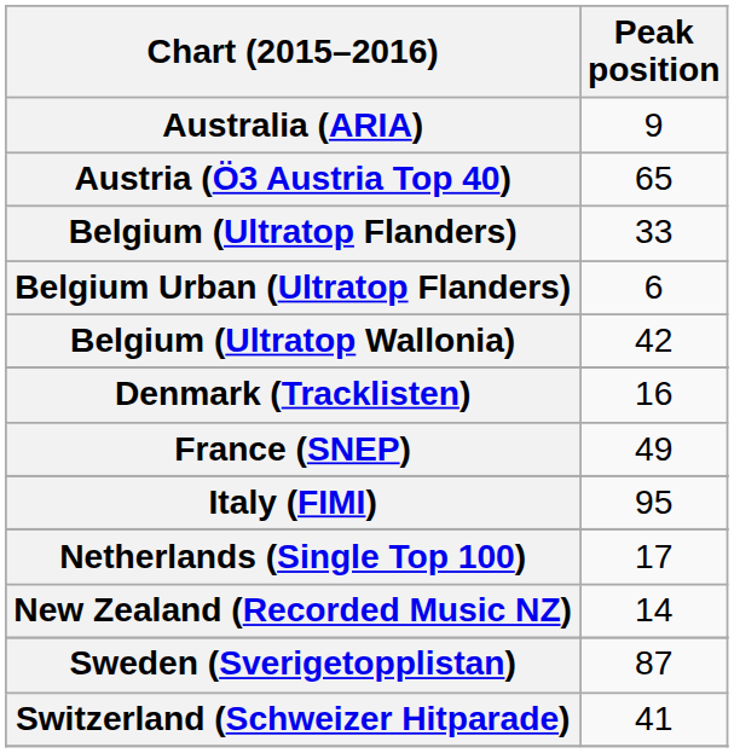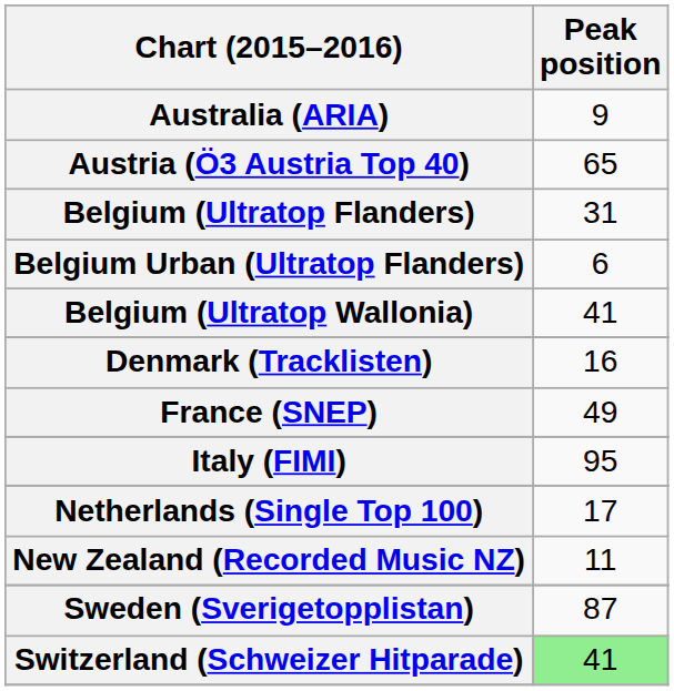Belgium (Ultratop Flanders) | Peak position: 33 -> 31
Belgium (Ultratop Wallonia) | Peak position: 42 -> 41
New Zealand (Recorded Music NZ) | Peak position: 14 -> 11
Switzerland (Schweizer Hitparade) | Peak position: no background -> lightgreen background
